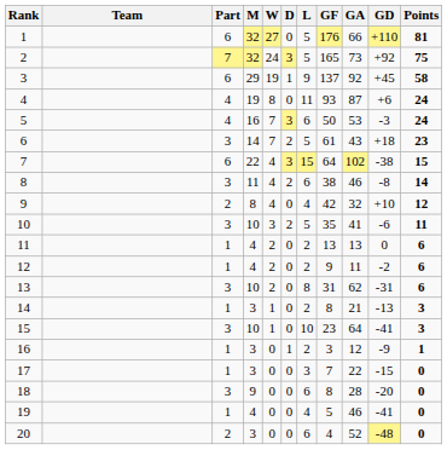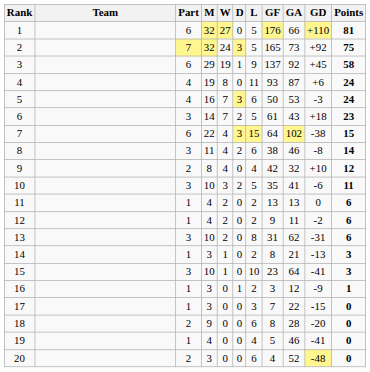18 | Part: 3 -> 2
